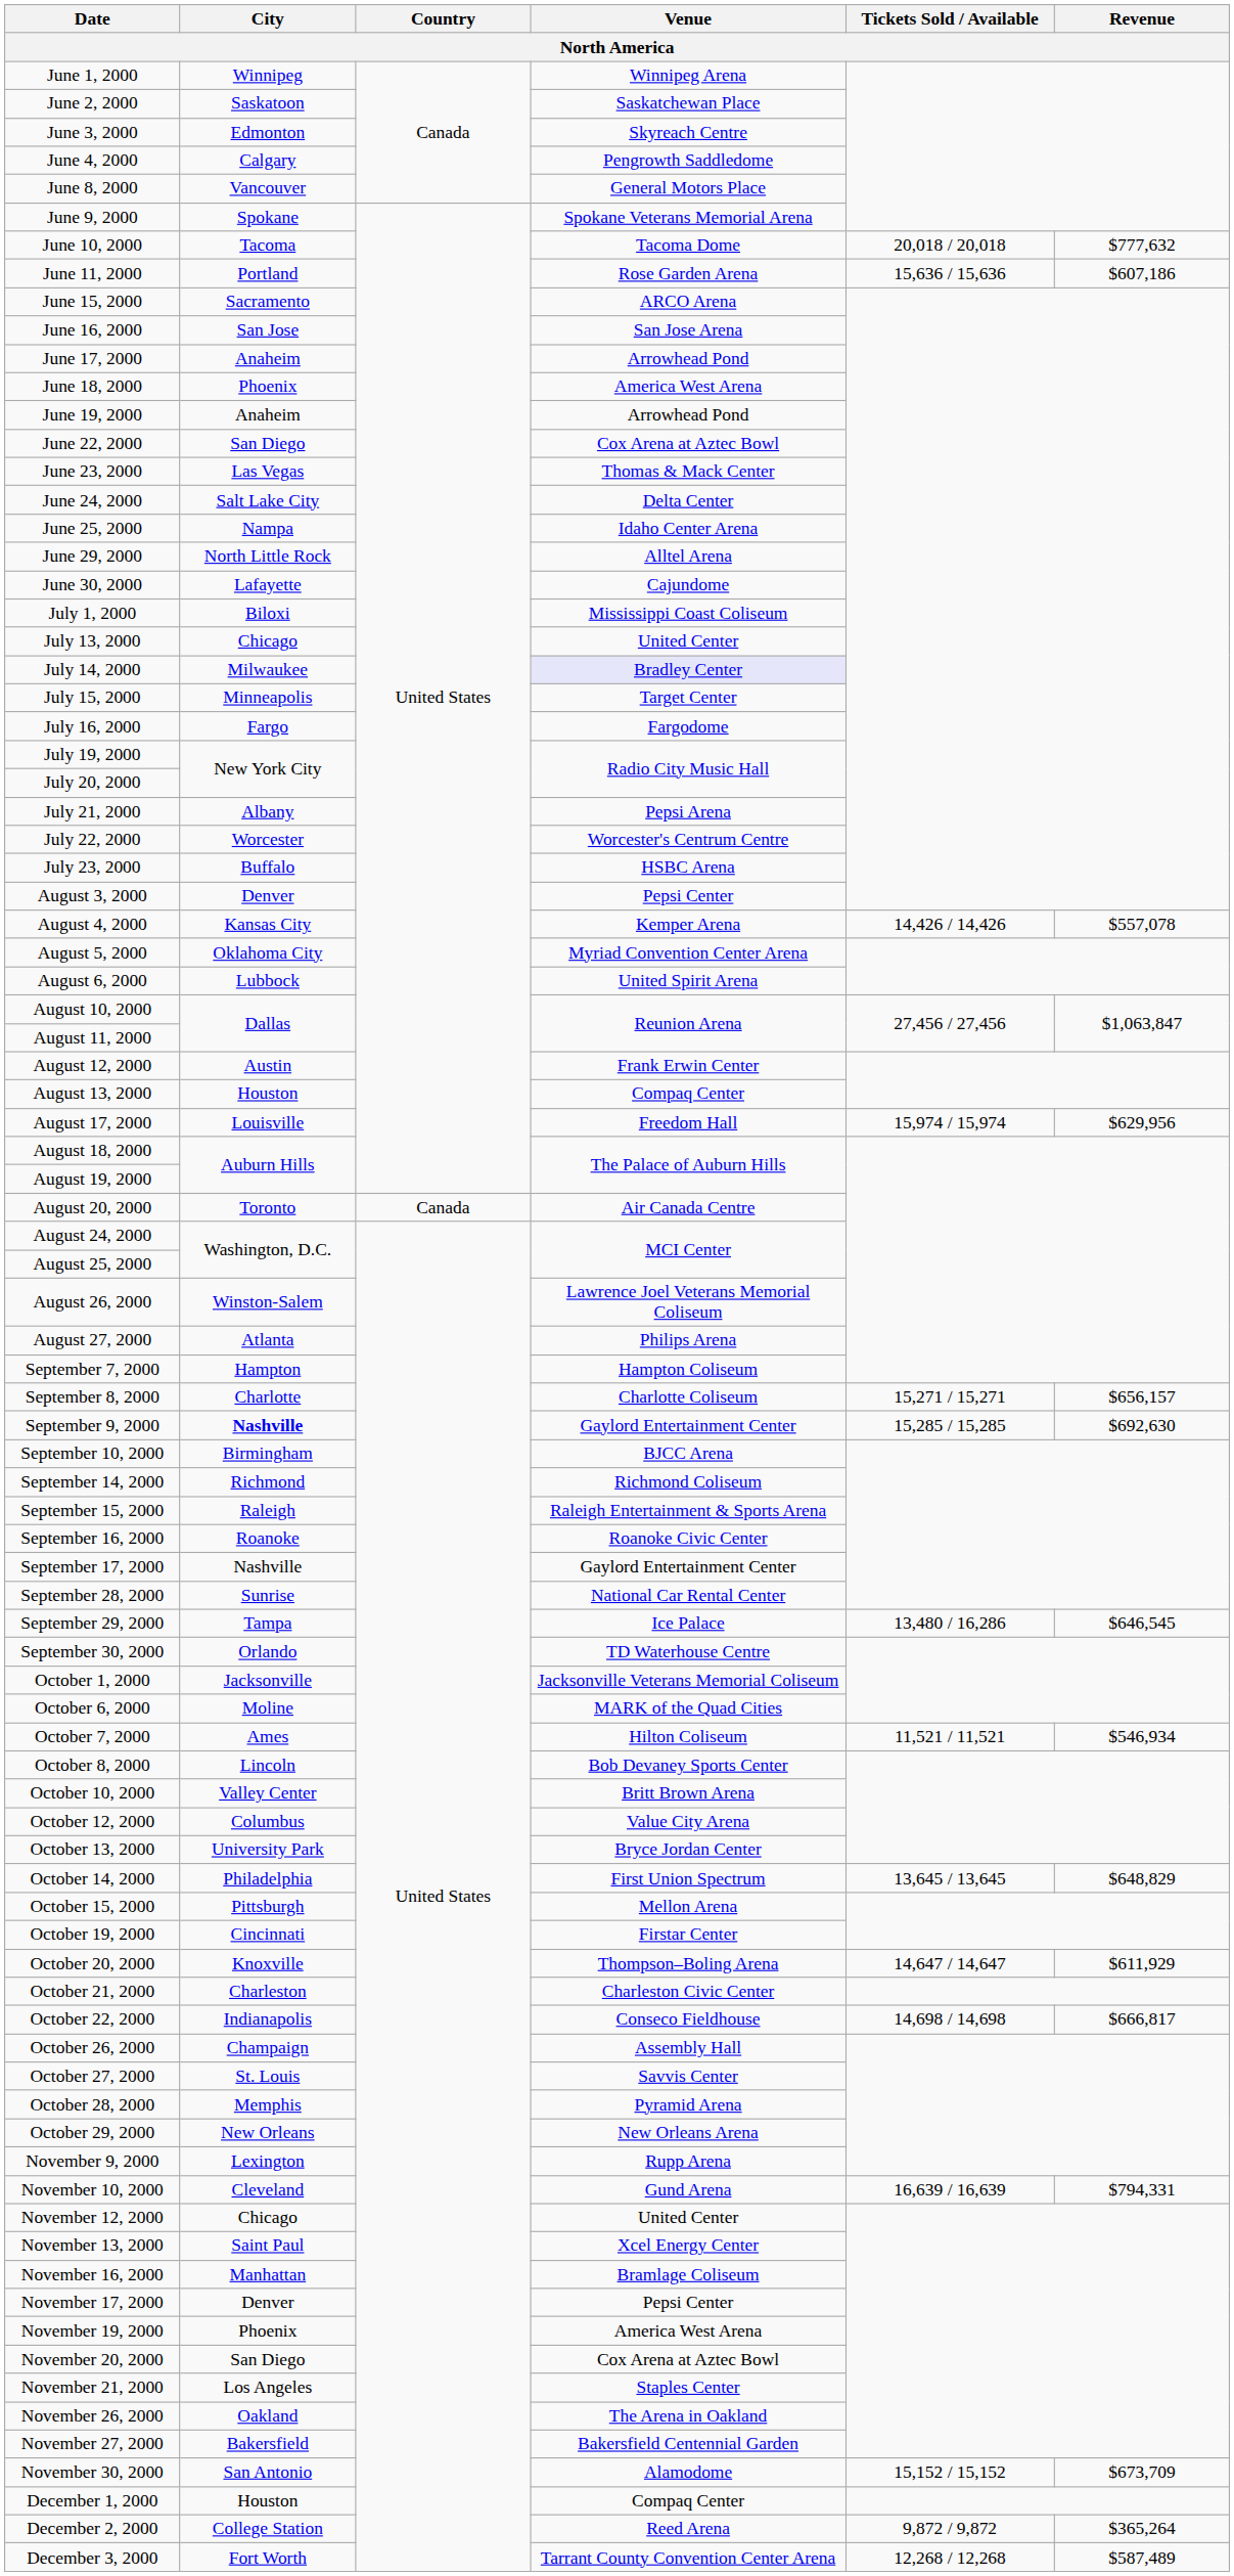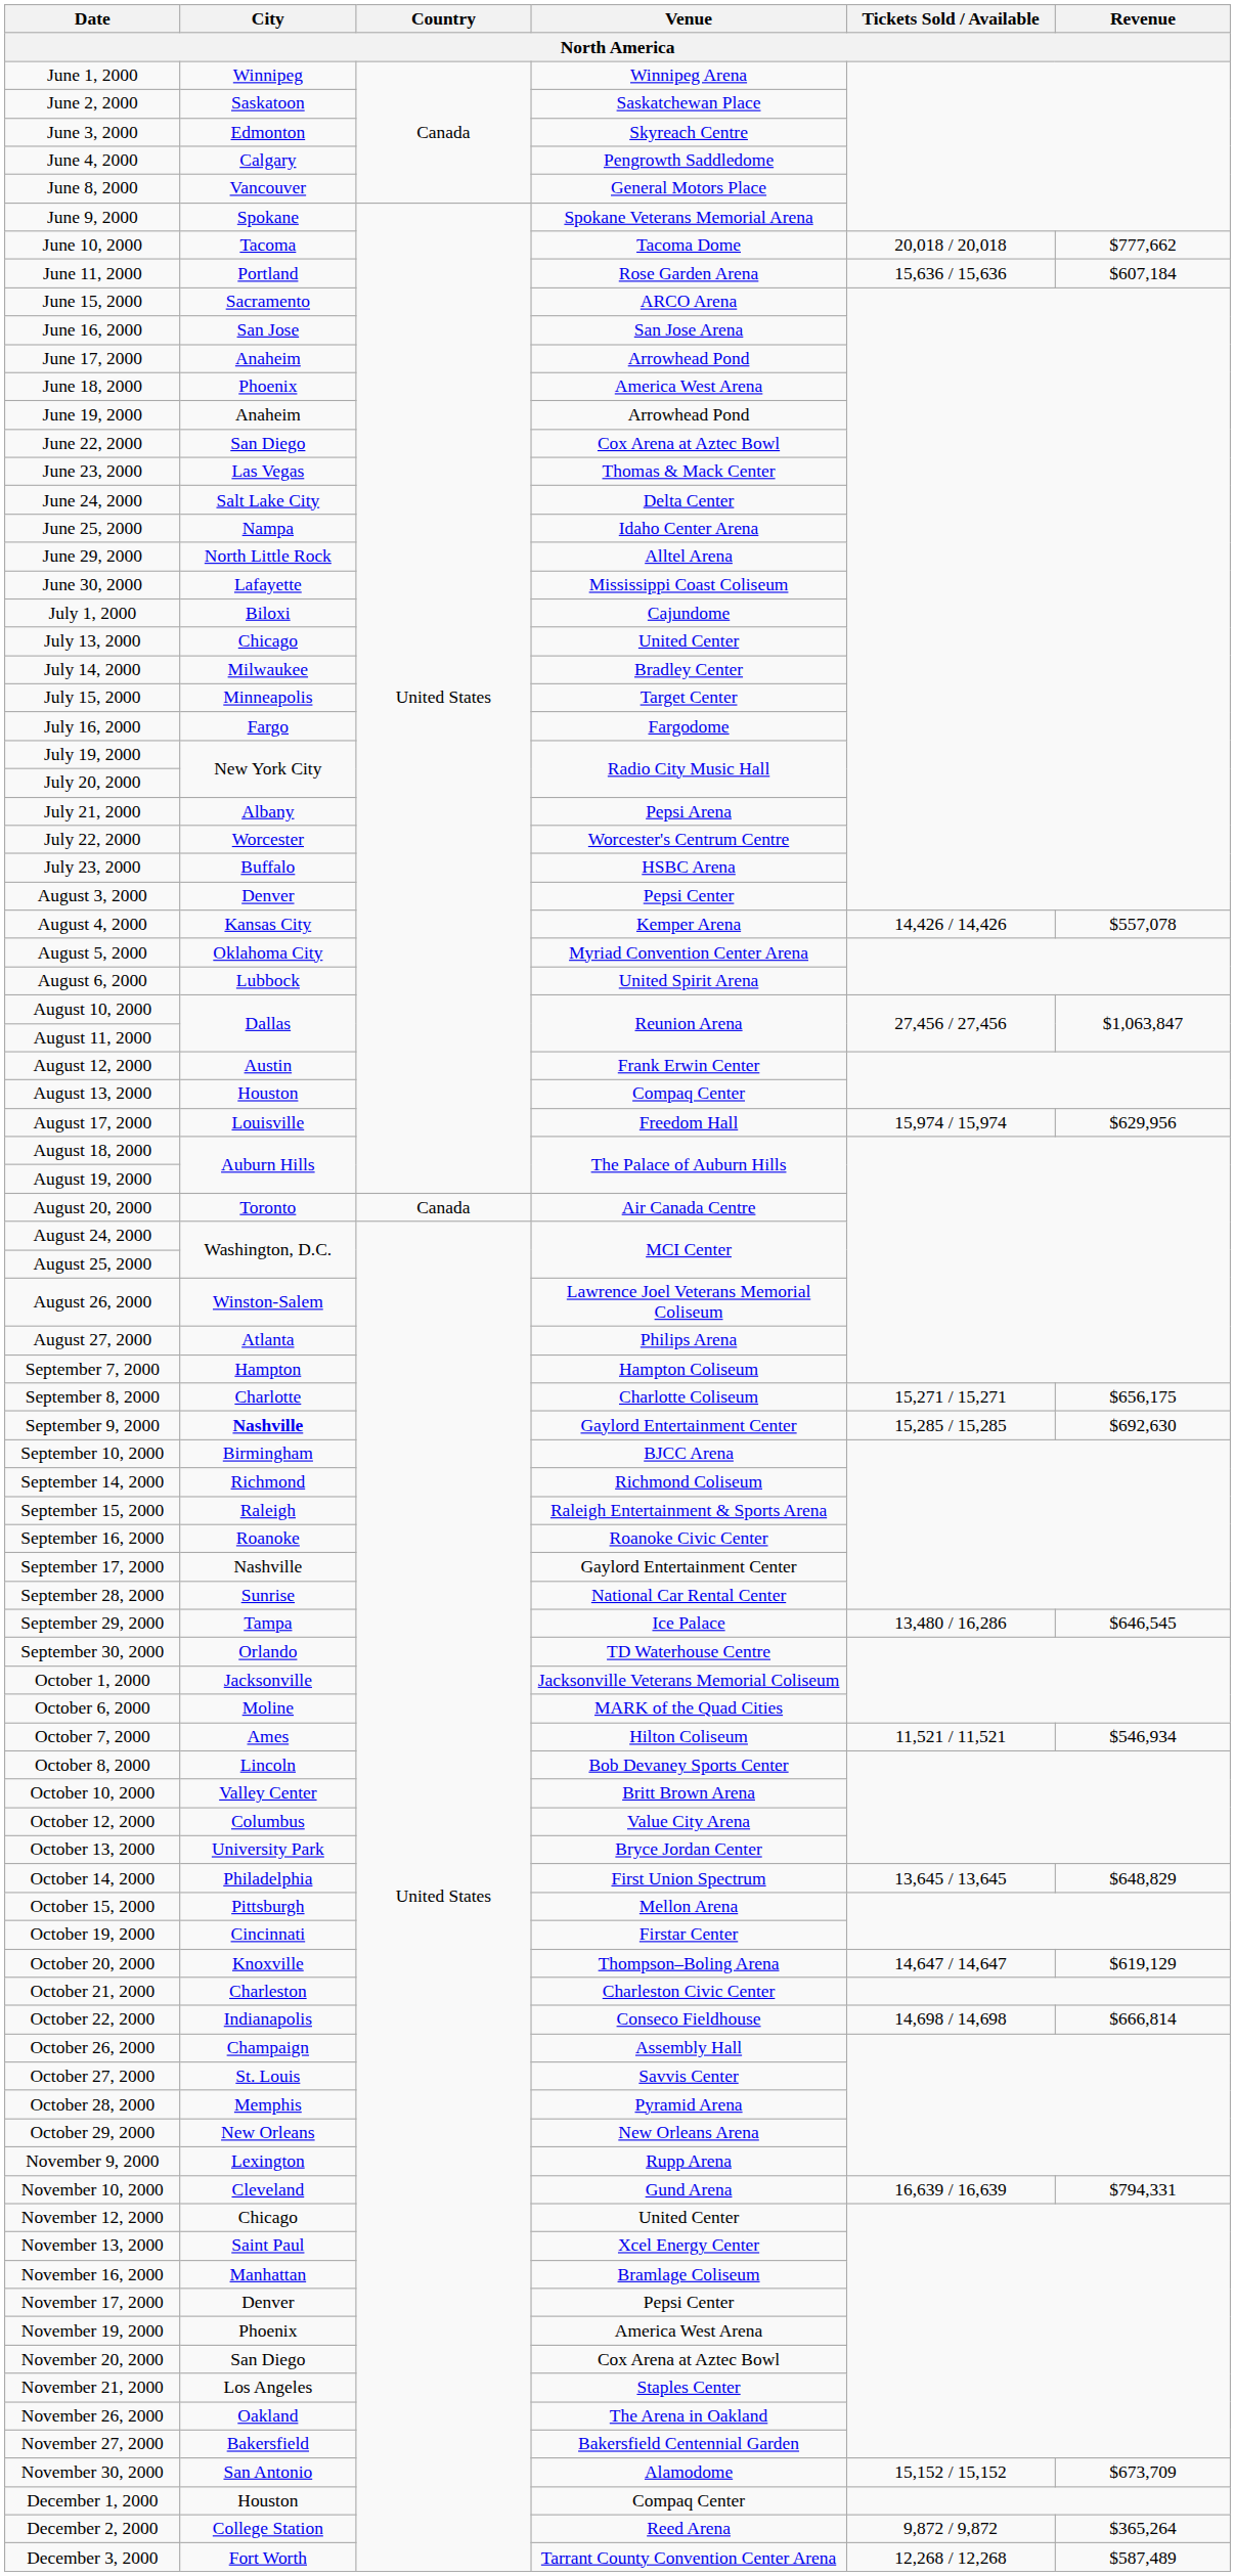June 10, 2000 | Revenue: $777,632 -> $777,662
June 11, 2000 | Revenue: $607,186 -> $607,184
June 30, 2000 | Venue: Cajundome -> Mississippi Coast Coliseum
July 1, 2000 | Venue: Mississippi Coast Coliseum -> Cajundome
July 14, 2000 | Venue: lavender background -> no background
September 8, 2000 | Revenue: $656,157 -> $656,175
October 20, 2000 | Revenue: $611,929 -> $619,129
October 22, 2000 | Revenue: $666,817 -> $666,814
